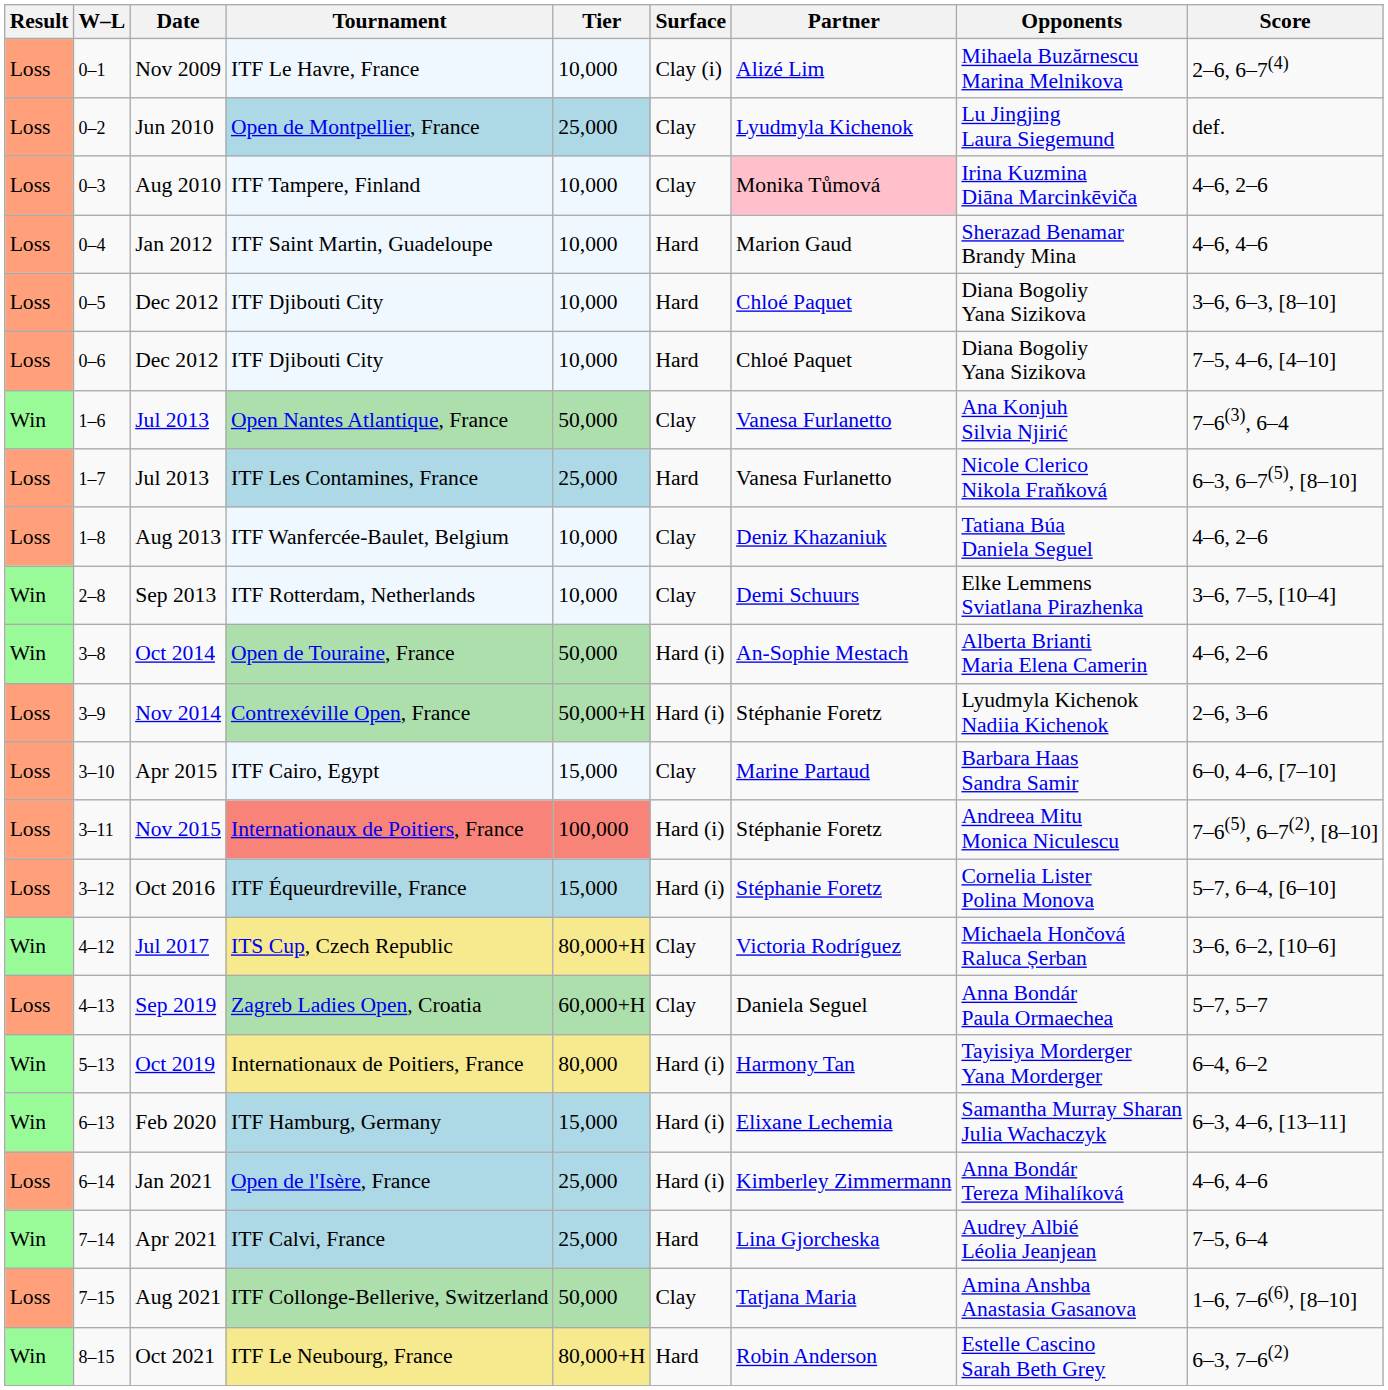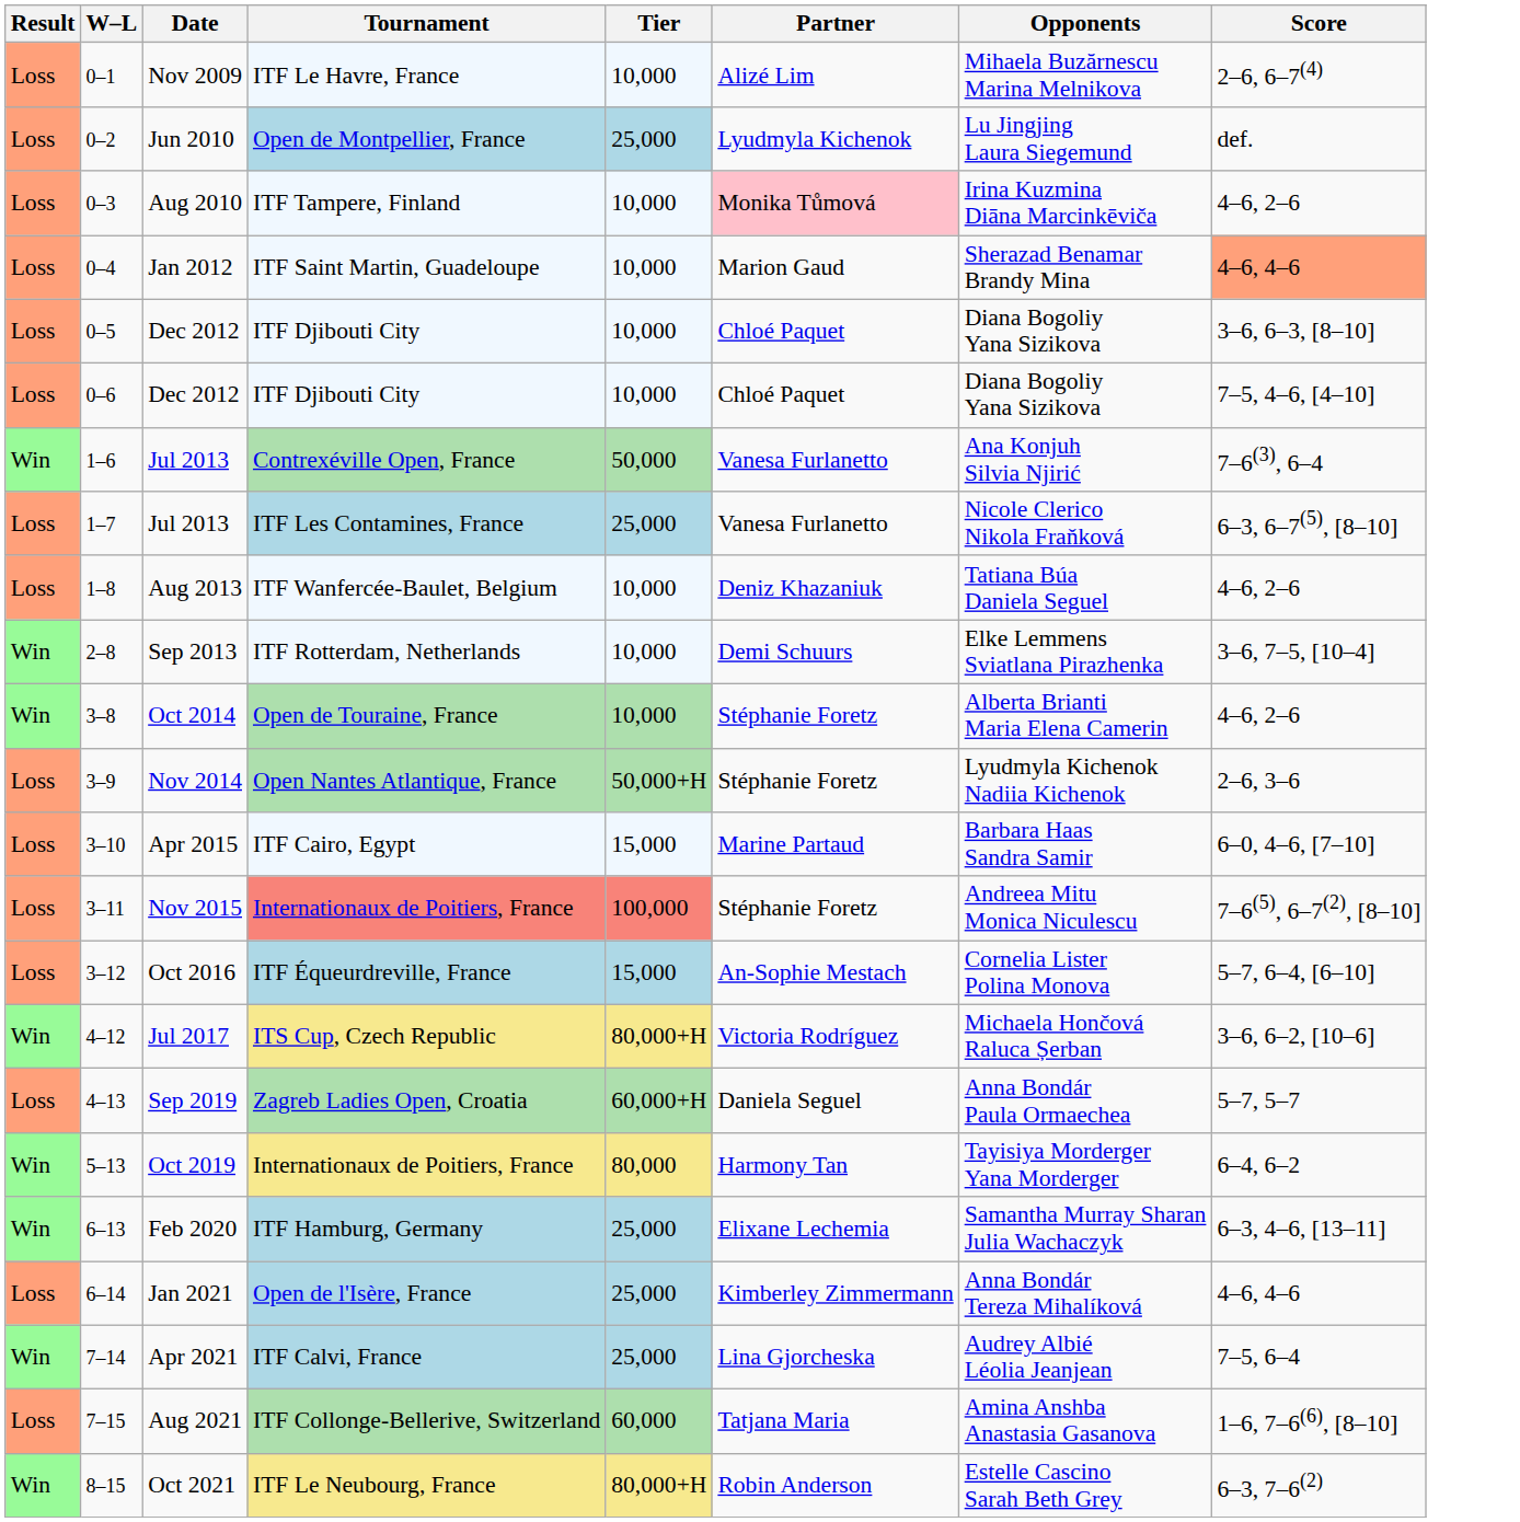- column: Surface | Clay (i) | Clay | Clay | Hard | Hard | Hard | Clay | Hard | Clay | Clay | Hard (i) | Hard (i) | Clay | Hard (i) | Hard (i) | Clay | Clay | Hard (i) | Hard (i) | Hard (i) | Hard | Clay | Hard
Jan 2012 | Score: no background -> lightsalmon background
1–6 / Jul 2013 | Tournament: Open Nantes Atlantique, France -> Contrexéville Open, France
Oct 2014 | Tier: 50,000 -> 10,000
Oct 2014 | Partner: An-Sophie Mestach -> Stéphanie Foretz
Nov 2014 | Tournament: Contrexéville Open, France -> Open Nantes Atlantique, France
Oct 2016 | Partner: Stéphanie Foretz -> An-Sophie Mestach
Feb 2020 | Tier: 15,000 -> 25,000
Aug 2021 | Tier: 50,000 -> 60,000
